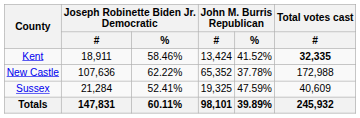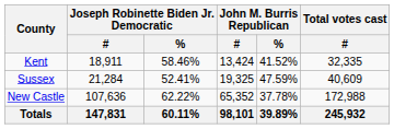Kent | Total votes cast / #: bold -> normal
rows swapped: New Castle <-> Sussex
